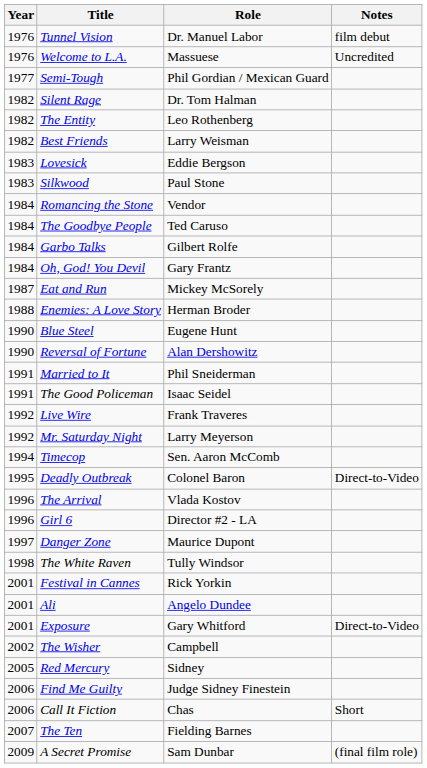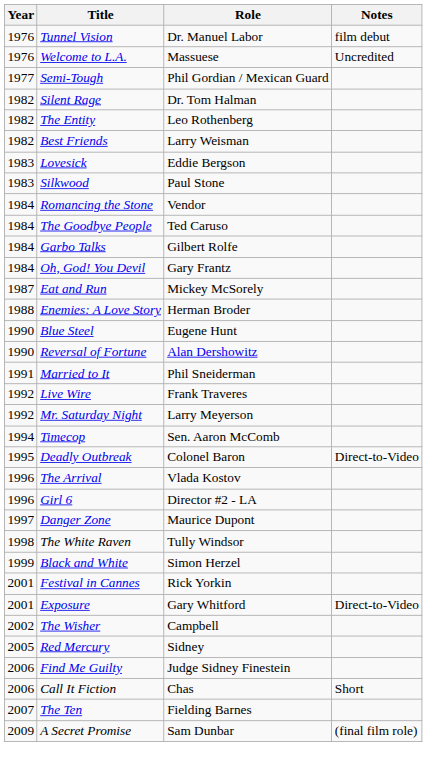- row: 1991 | The Good Policeman | Isaac Seidel
+ row: 1999 | Black and White | Simon Herzel
- row: 2001 | Ali | Angelo Dundee
